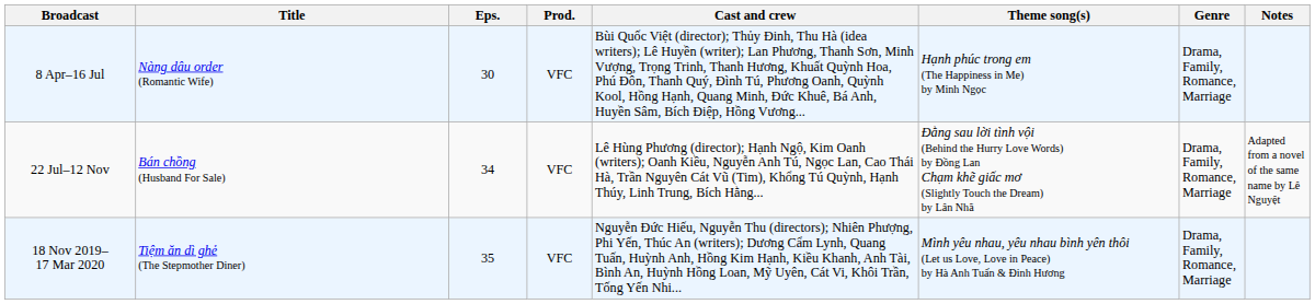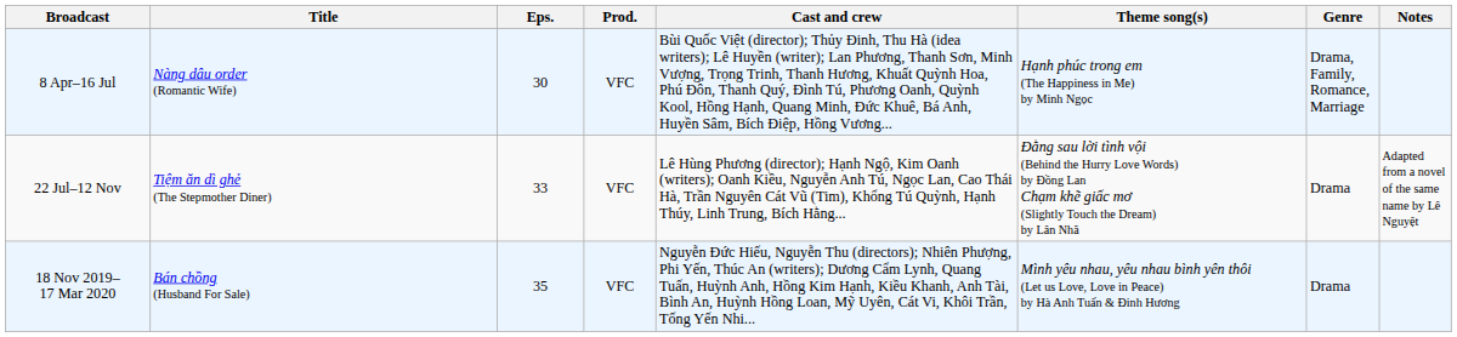22 Jul–12 Nov | Title: Bán chồng (Husband For Sale) -> Tiệm ăn dì ghẻ (The Stepmother Diner)
22 Jul–12 Nov | Eps.: 34 -> 33
22 Jul–12 Nov | Genre: Drama, Family, Romance, Marriage -> Drama
18 Nov 2019– 17 Mar 2020 | Title: Tiệm ăn dì ghẻ (The Stepmother Diner) -> Bán chồng (Husband For Sale)
18 Nov 2019– 17 Mar 2020 | Genre: Drama, Family, Romance, Marriage -> Drama
